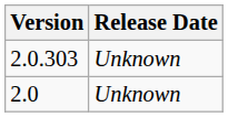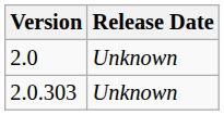rows swapped: 2.0.303 <-> 2.0
